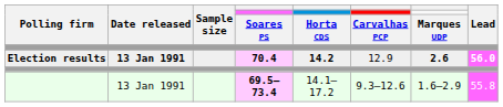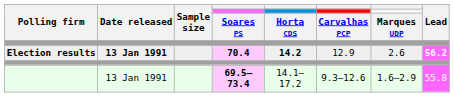Election results | column 7: bold -> normal
Election results | Lead: 56.0 -> 56.2
